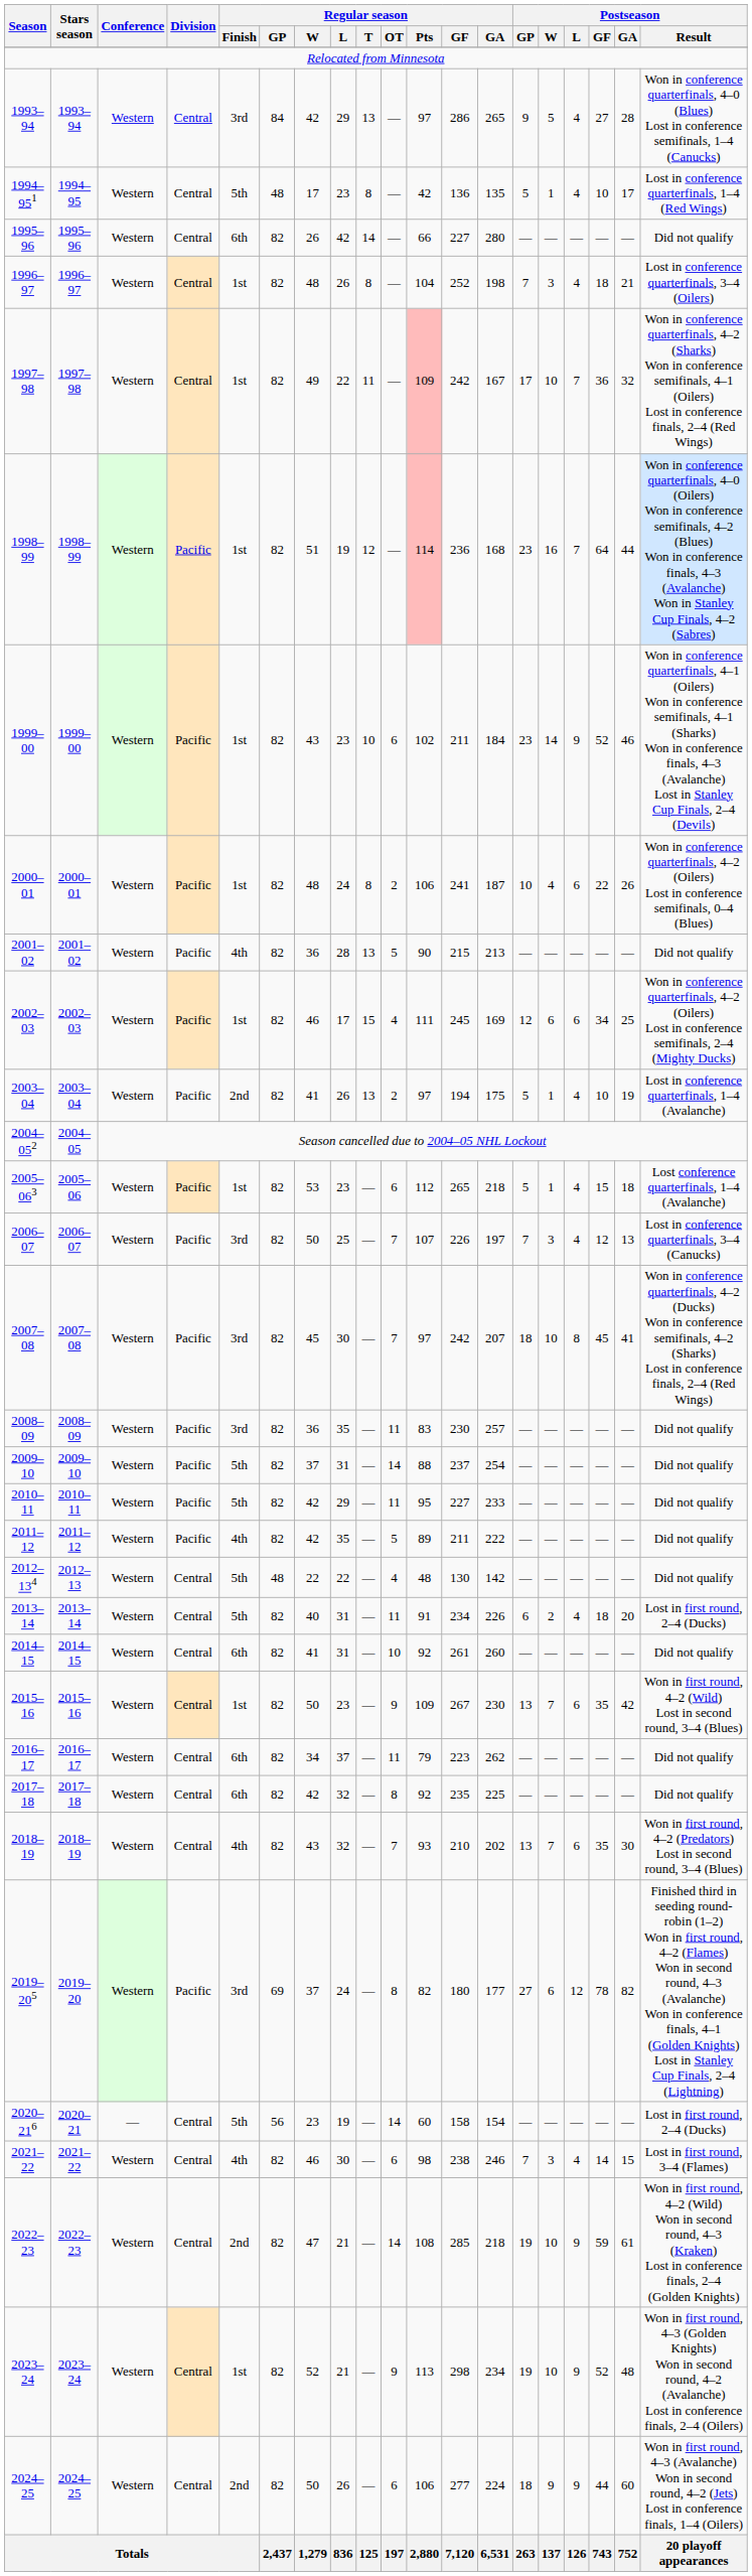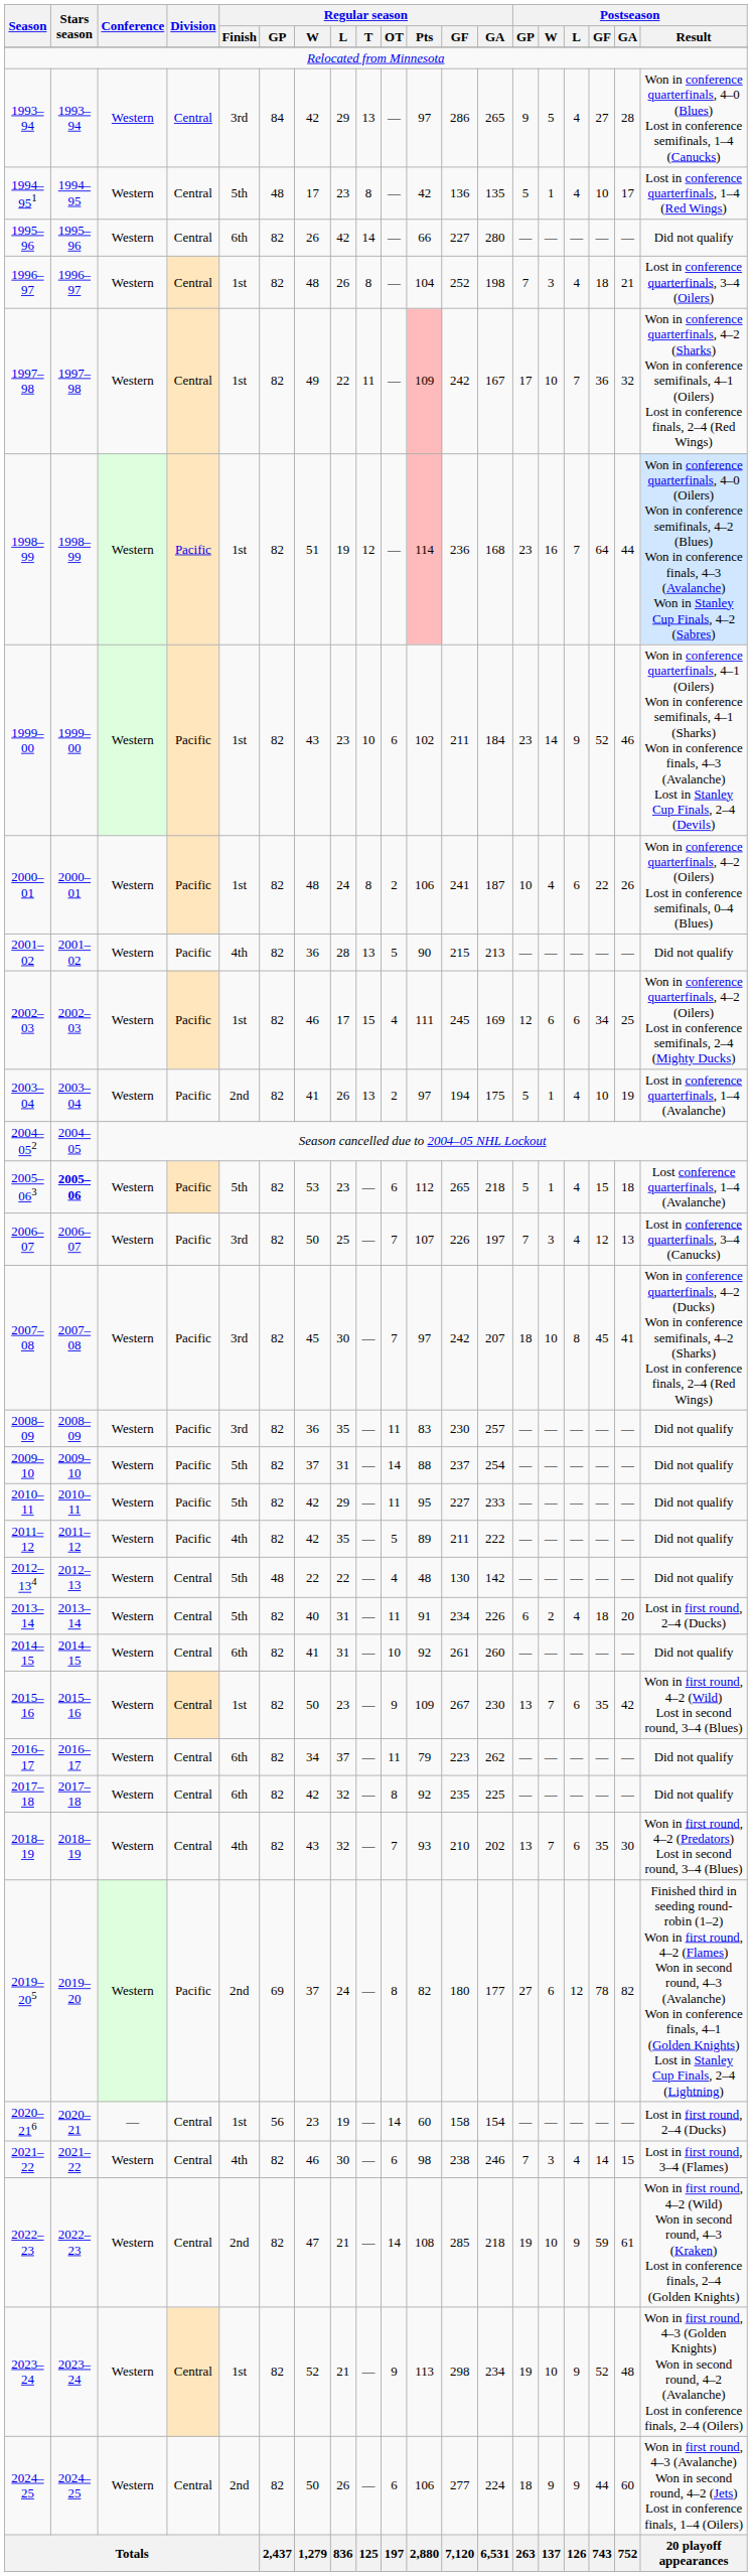2005–063 | Stars season: normal -> bold
2005–063 | Regular season / Finish: 1st -> 5th
2019–205 | Regular season / Finish: 3rd -> 2nd
2020–216 | Regular season / Finish: 5th -> 1st
